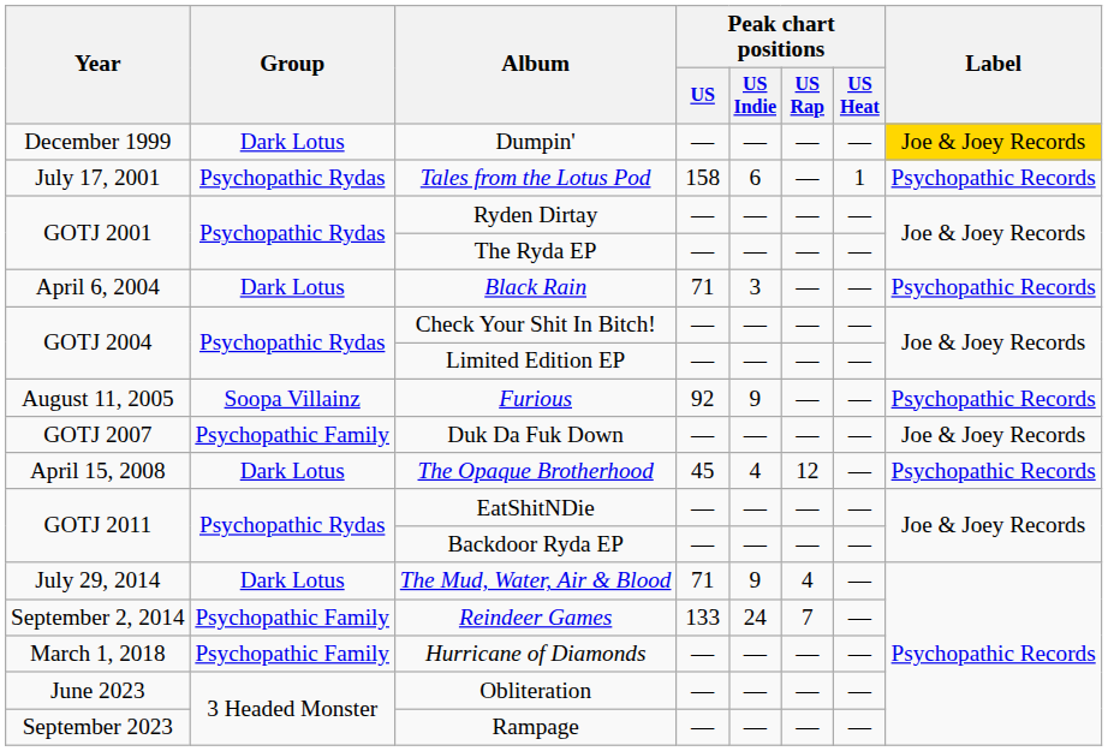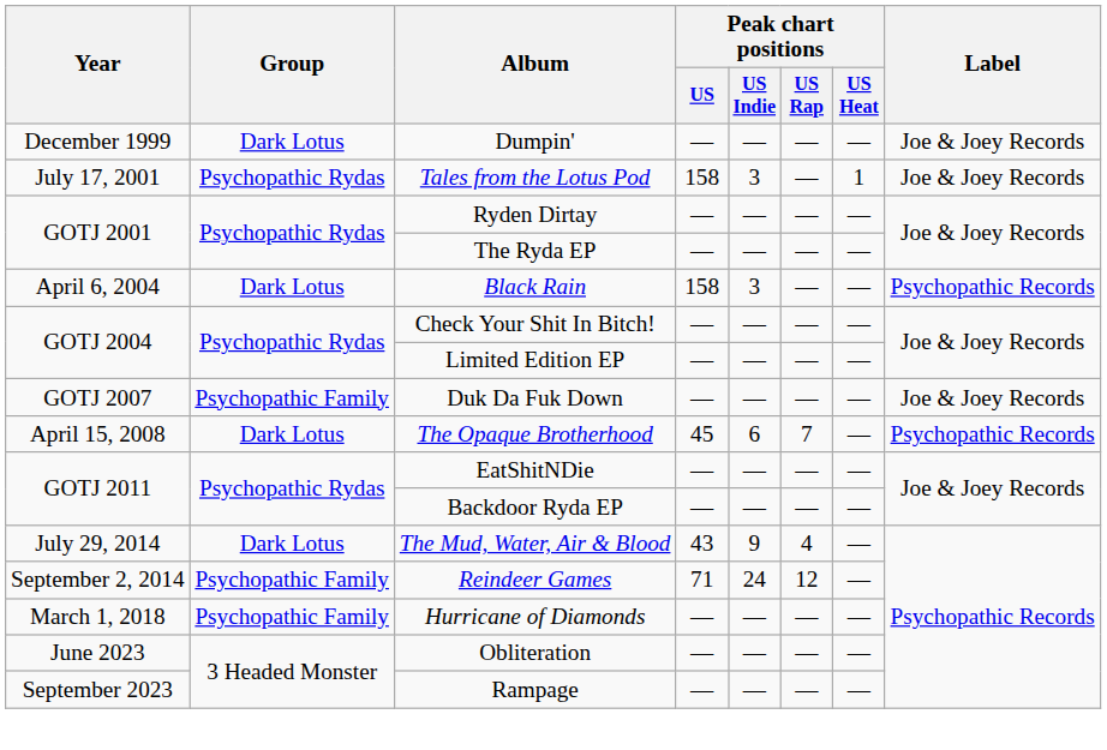Dumpin' | Label: gold background -> no background
Tales from the Lotus Pod | Peak chart positions / US Indie: 6 -> 3
Tales from the Lotus Pod | Label: Psychopathic Records -> Joe & Joey Records
Black Rain | Peak chart positions / US: 71 -> 158
- row: August 11, 2005 | Soopa Villainz | Furious | 92 | 9 | — | — | Psychopathic Records
The Opaque Brotherhood | Peak chart positions / US Indie: 4 -> 6
The Opaque Brotherhood | Peak chart positions / US Rap: 12 -> 7
The Mud, Water, Air & Blood | Peak chart positions / US: 71 -> 43
Reindeer Games | Peak chart positions / US: 133 -> 71
Reindeer Games | Peak chart positions / US Rap: 7 -> 12
